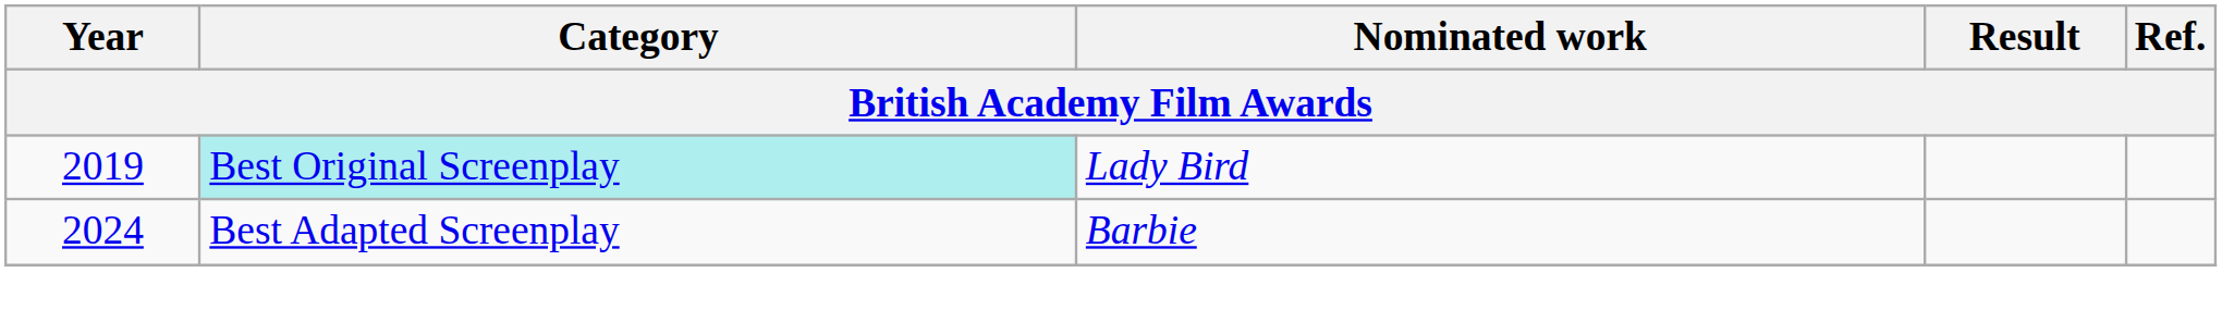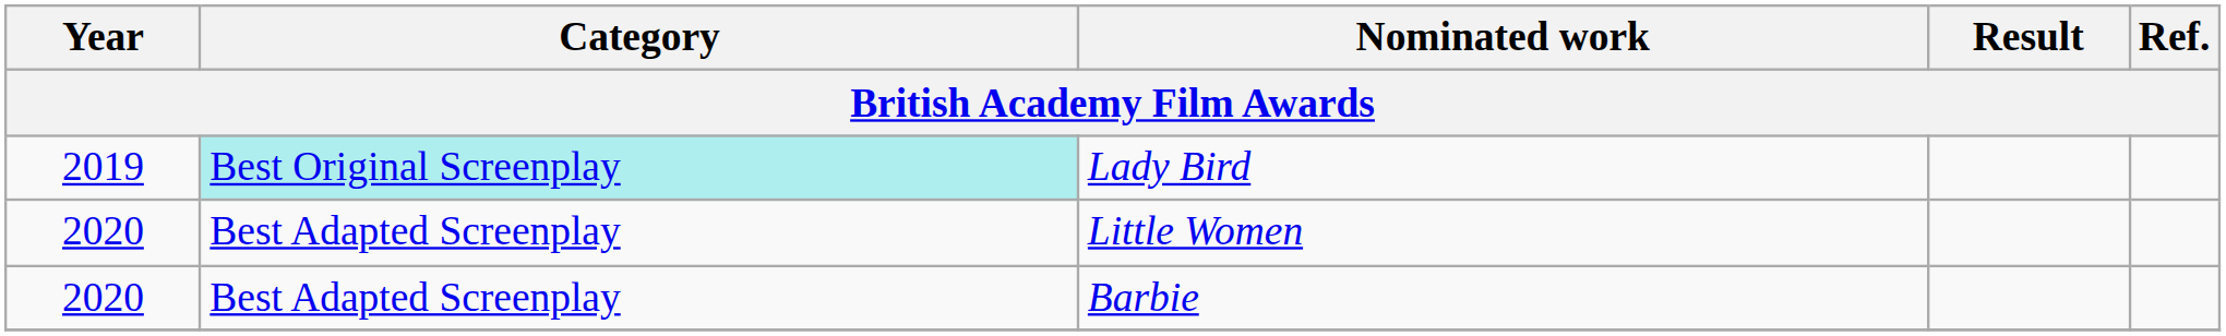+ row: 2020 | Best Adapted Screenplay | Little Women
Barbie | Year: 2024 -> 2020
